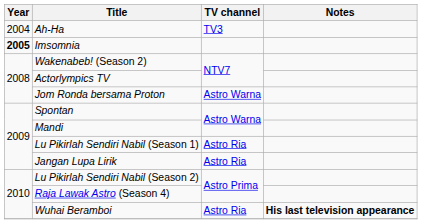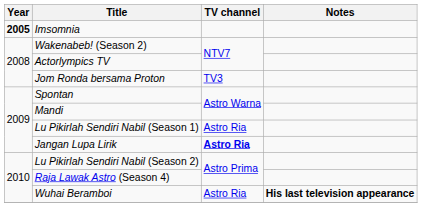- row: 2004 | Ah-Ha | TV3
Jom Ronda bersama Proton | TV channel: Astro Warna -> TV3
Jangan Lupa Lirik | TV channel: normal -> bold
